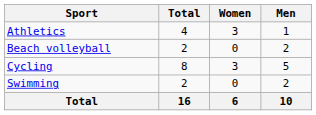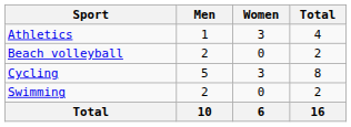columns swapped: Men <-> Total
